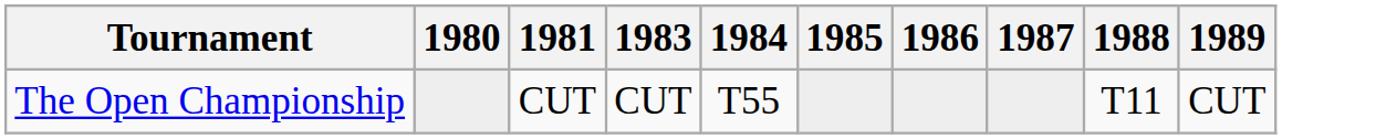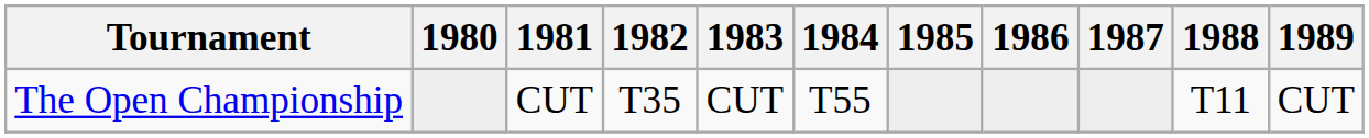+ column: 1982 | T35
